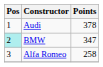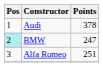BMW | Points: 347 -> 247
Alfa Romeo | Points: 258 -> 251
